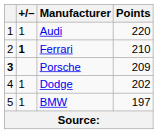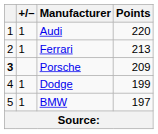Ferrari | +/–: bold -> normal
Ferrari | Points: 210 -> 213
Dodge | Points: 202 -> 199
